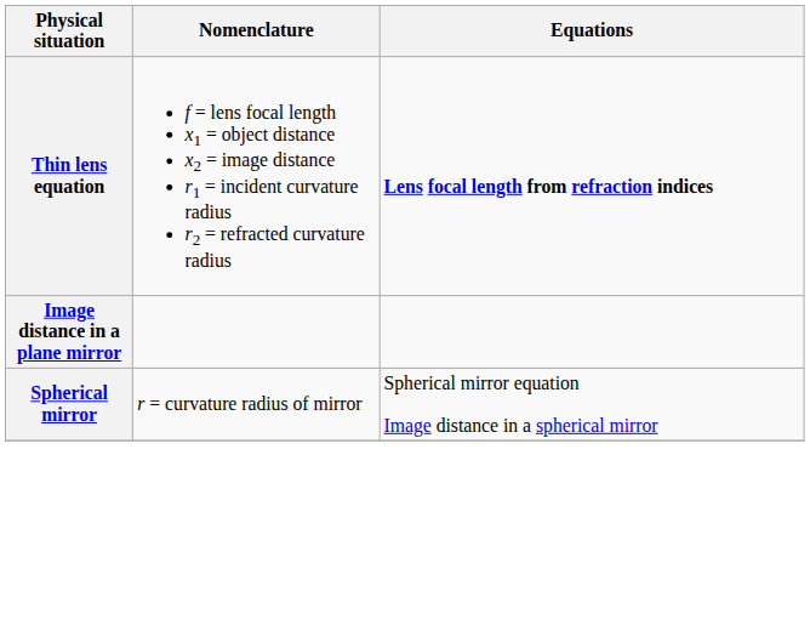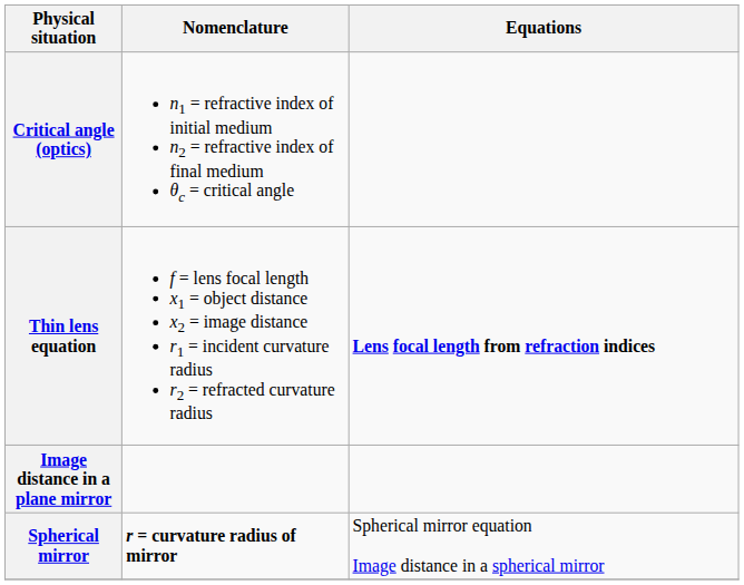+ row: Critical angle (optics) | n1 = refractive index of initial medium n2 = refractive index of final medium θc = critical angle
Spherical mirror | Nomenclature: normal -> bold
